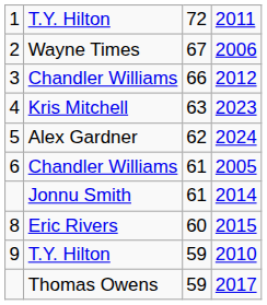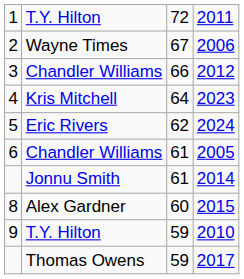2023 | column 3: 63 -> 64
2024 | column 2: Alex Gardner -> Eric Rivers
2015 | column 2: Eric Rivers -> Alex Gardner
